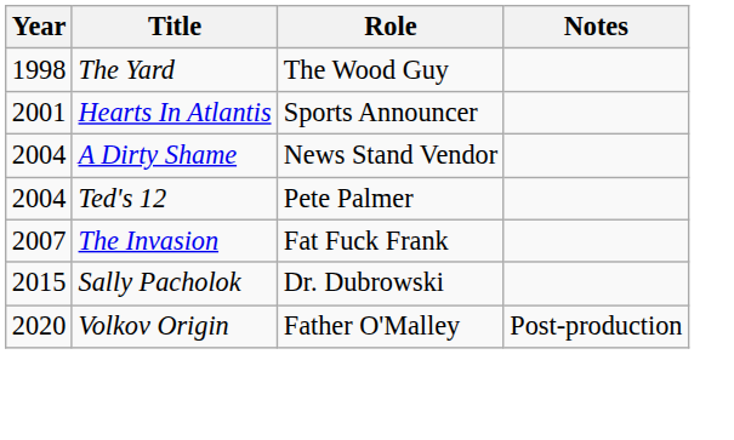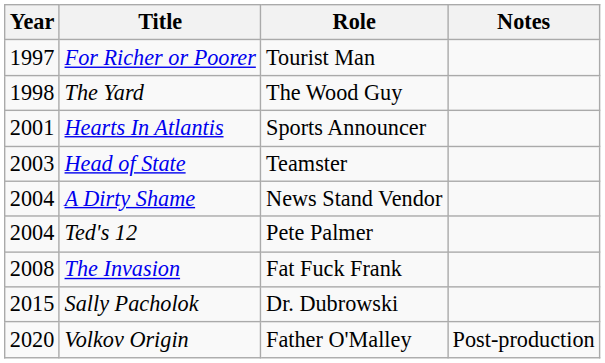+ row: 1997 | For Richer or Poorer | Tourist Man
+ row: 2003 | Head of State | Teamster
The Invasion | Year: 2007 -> 2008
